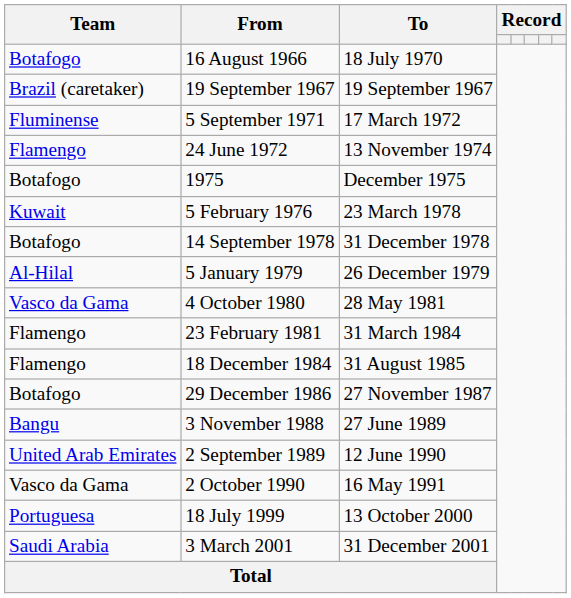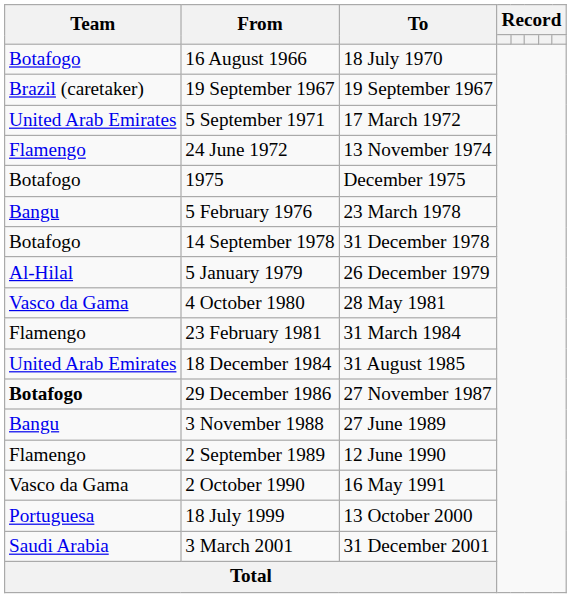5 September 1971 | Team: Fluminense -> United Arab Emirates
5 February 1976 | Team: Kuwait -> Bangu
18 December 1984 | Team: Flamengo -> United Arab Emirates
29 December 1986 | Team: normal -> bold
2 September 1989 | Team: United Arab Emirates -> Flamengo
